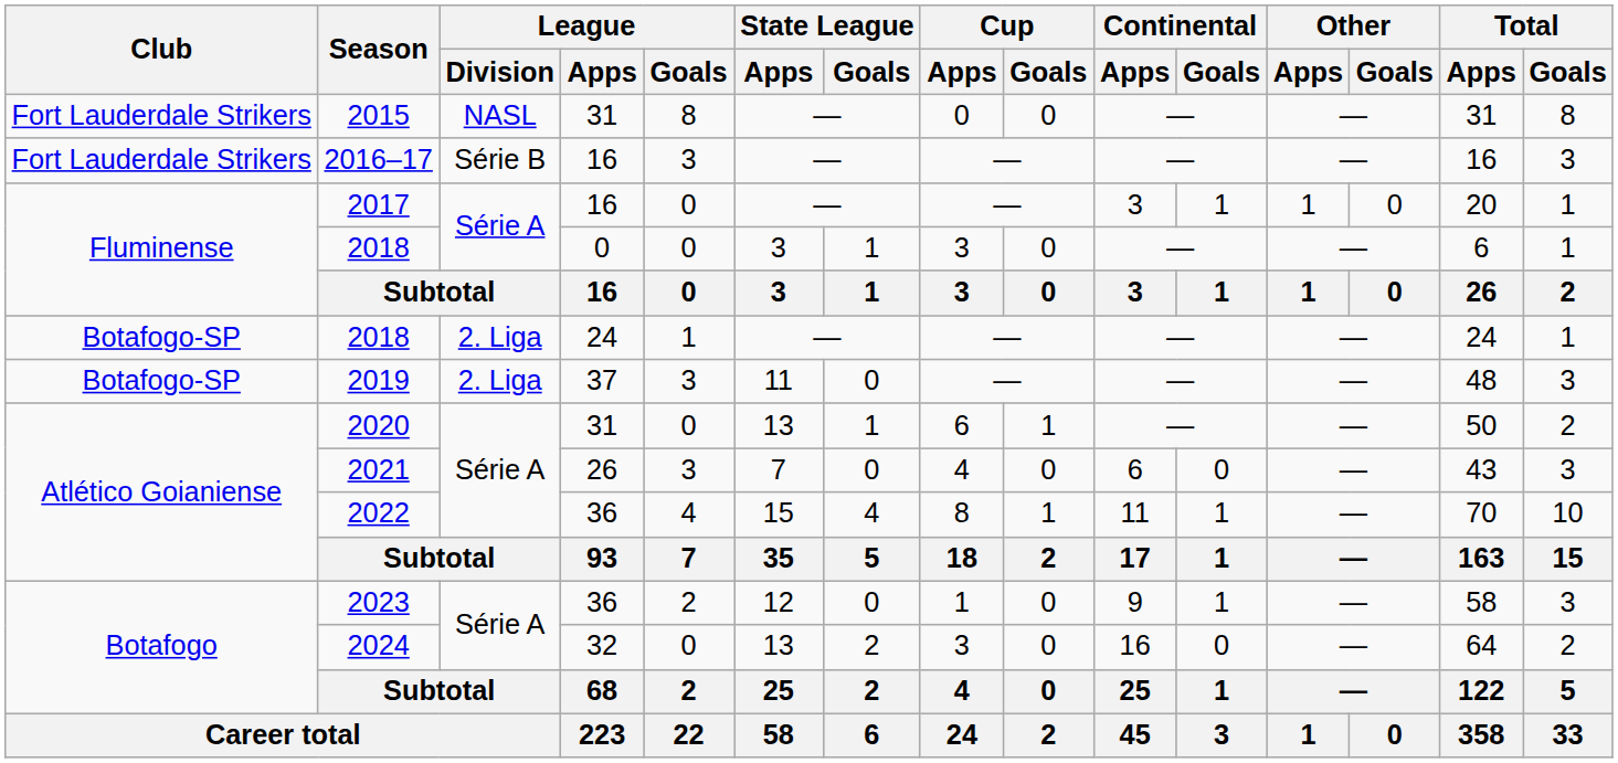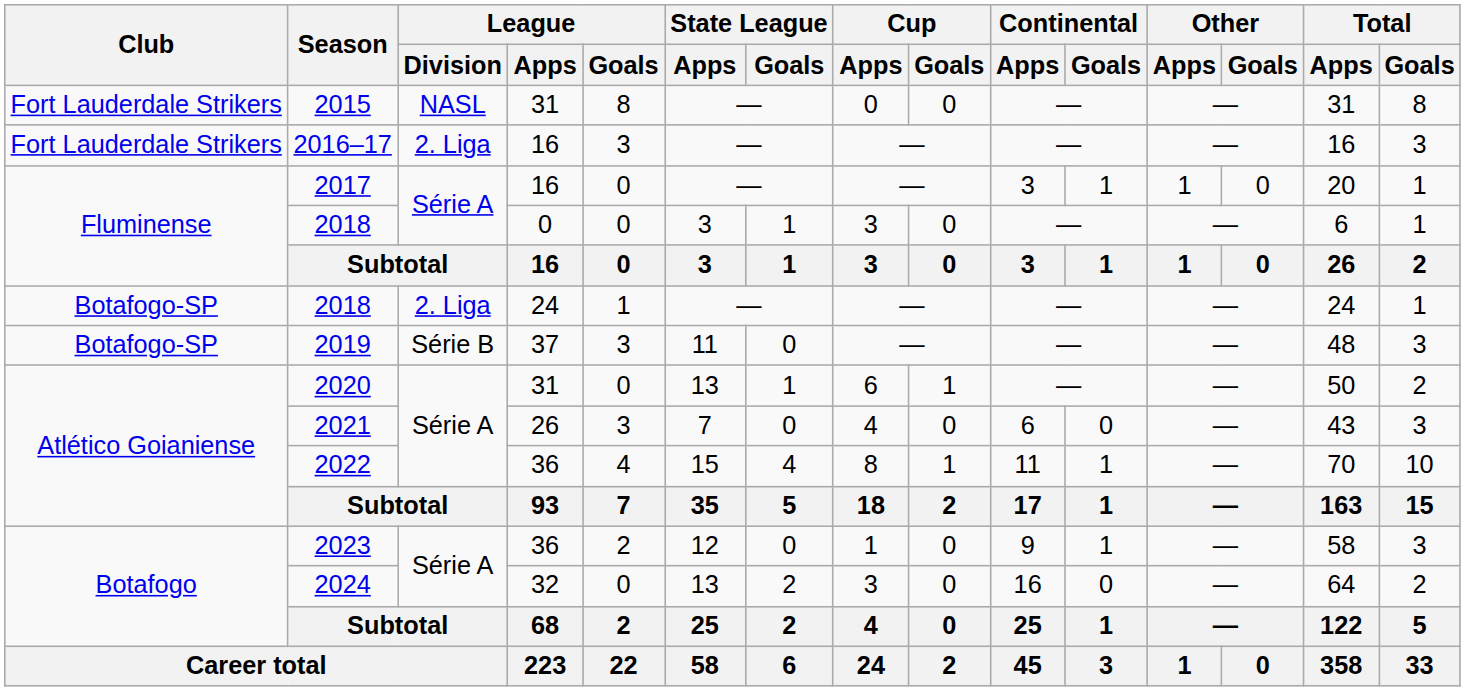2016–17 | League / Division: Série B -> 2. Liga
2019 | League / Division: 2. Liga -> Série B
